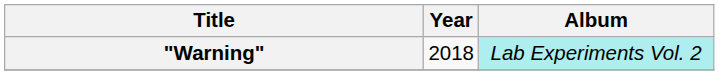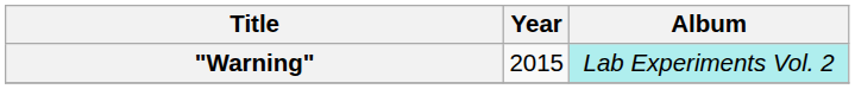"Warning" | Year: 2018 -> 2015
